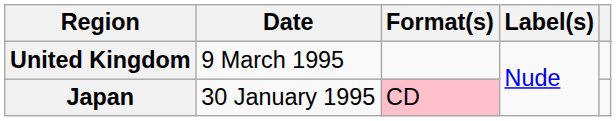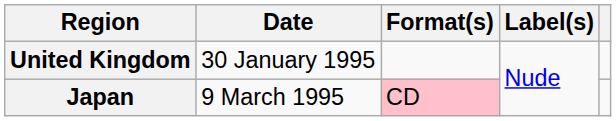United Kingdom | Date: 9 March 1995 -> 30 January 1995
Japan | Date: 30 January 1995 -> 9 March 1995
